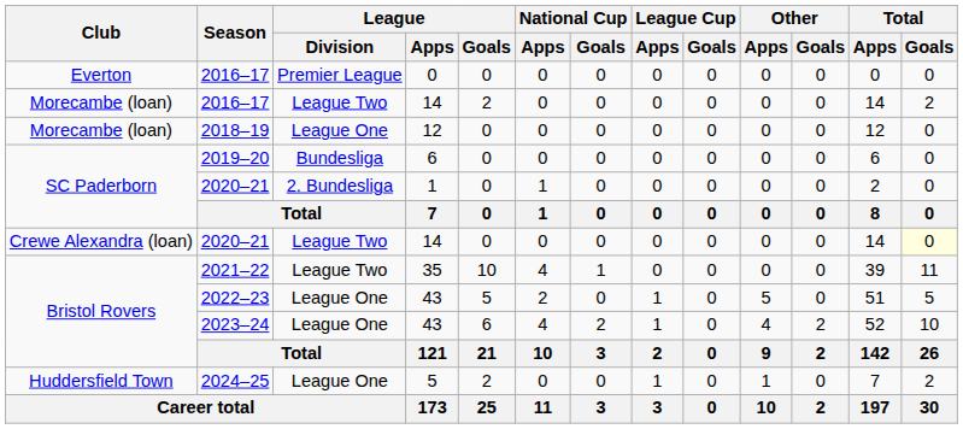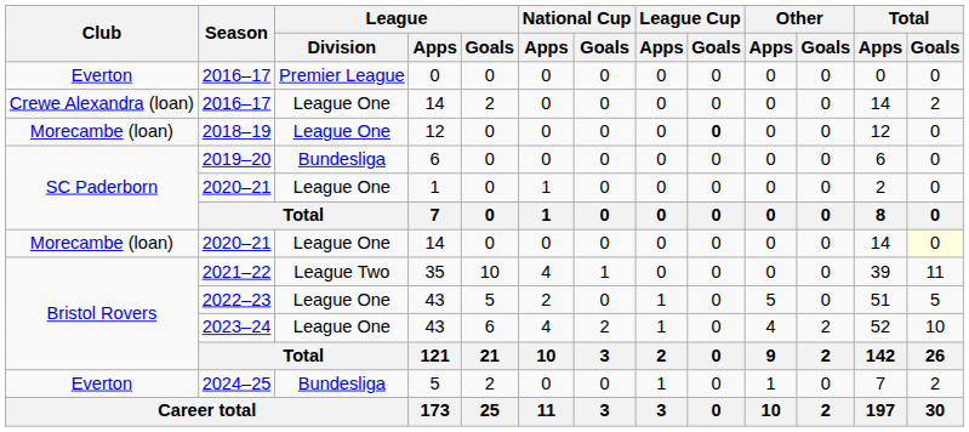2016–17 / 14 | Club: Morecambe (loan) -> Crewe Alexandra (loan)
2016–17 / 14 | League / Division: League Two -> League One
2018–19 | League Cup / Goals: normal -> bold
2020–21 / 1 | League / Division: 2. Bundesliga -> League One
2020–21 / 14 | Club: Crewe Alexandra (loan) -> Morecambe (loan)
2020–21 / 14 | League / Division: League Two -> League One
2024–25 | Club: Huddersfield Town -> Everton
2024–25 | League / Division: League One -> Bundesliga
